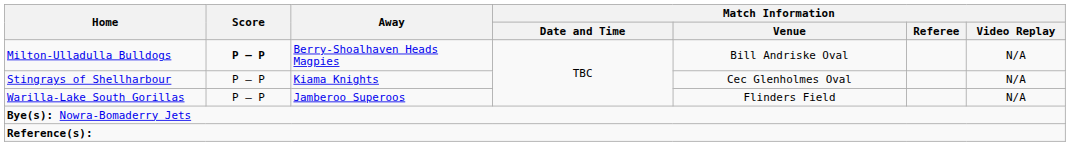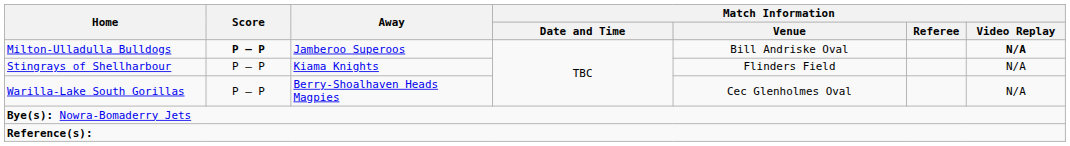Milton-Ulladulla Bulldogs | Away: Berry-Shoalhaven Heads Magpies -> Jamberoo Superoos
Milton-Ulladulla Bulldogs | Match Information / Video Replay: normal -> bold
Stingrays of Shellharbour | Match Information / Venue: Cec Glenholmes Oval -> Flinders Field
Warilla-Lake South Gorillas | Away: Jamberoo Superoos -> Berry-Shoalhaven Heads Magpies
Warilla-Lake South Gorillas | Match Information / Venue: Flinders Field -> Cec Glenholmes Oval
